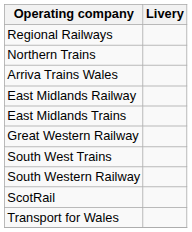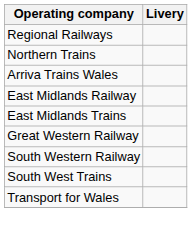rows swapped: South West Trains <-> South Western Railway
- row: ScotRail
